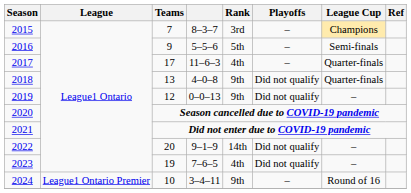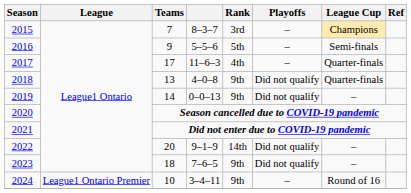2019 | Teams: 12 -> 14
2023 | Teams: 19 -> 18
2023 | Rank: 4th -> 9th
